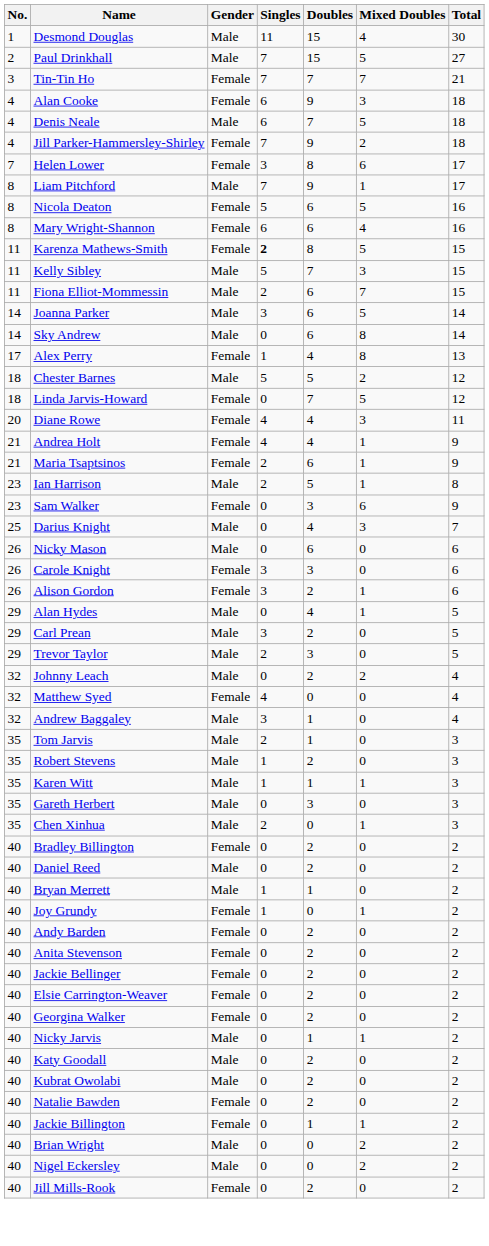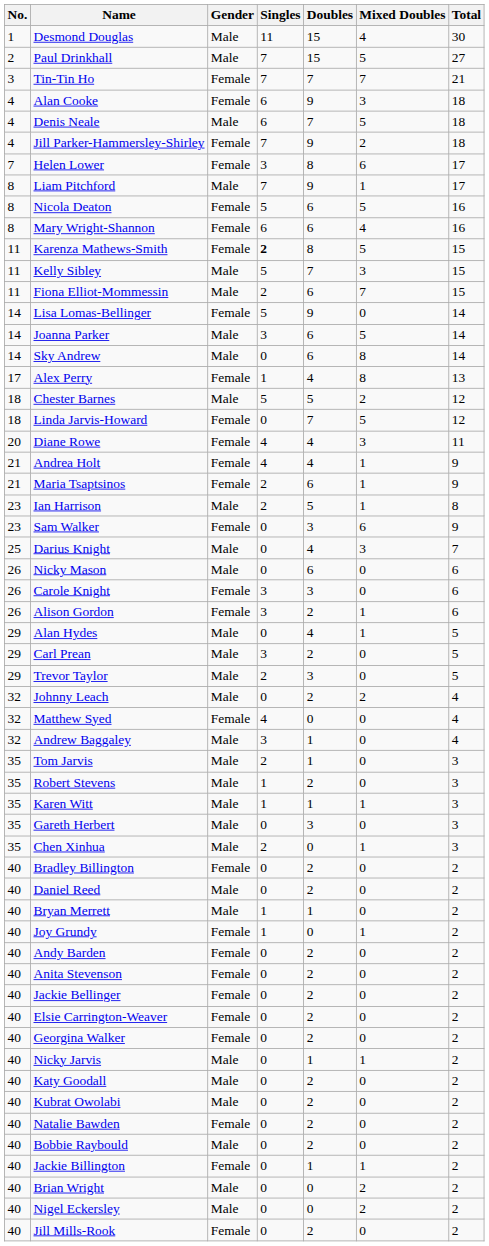+ row: 14 | Lisa Lomas-Bellinger | Female | 5 | 9 | 0 | 14
+ row: 40 | Bobbie Raybould | Male | 0 | 2 | 0 | 2
